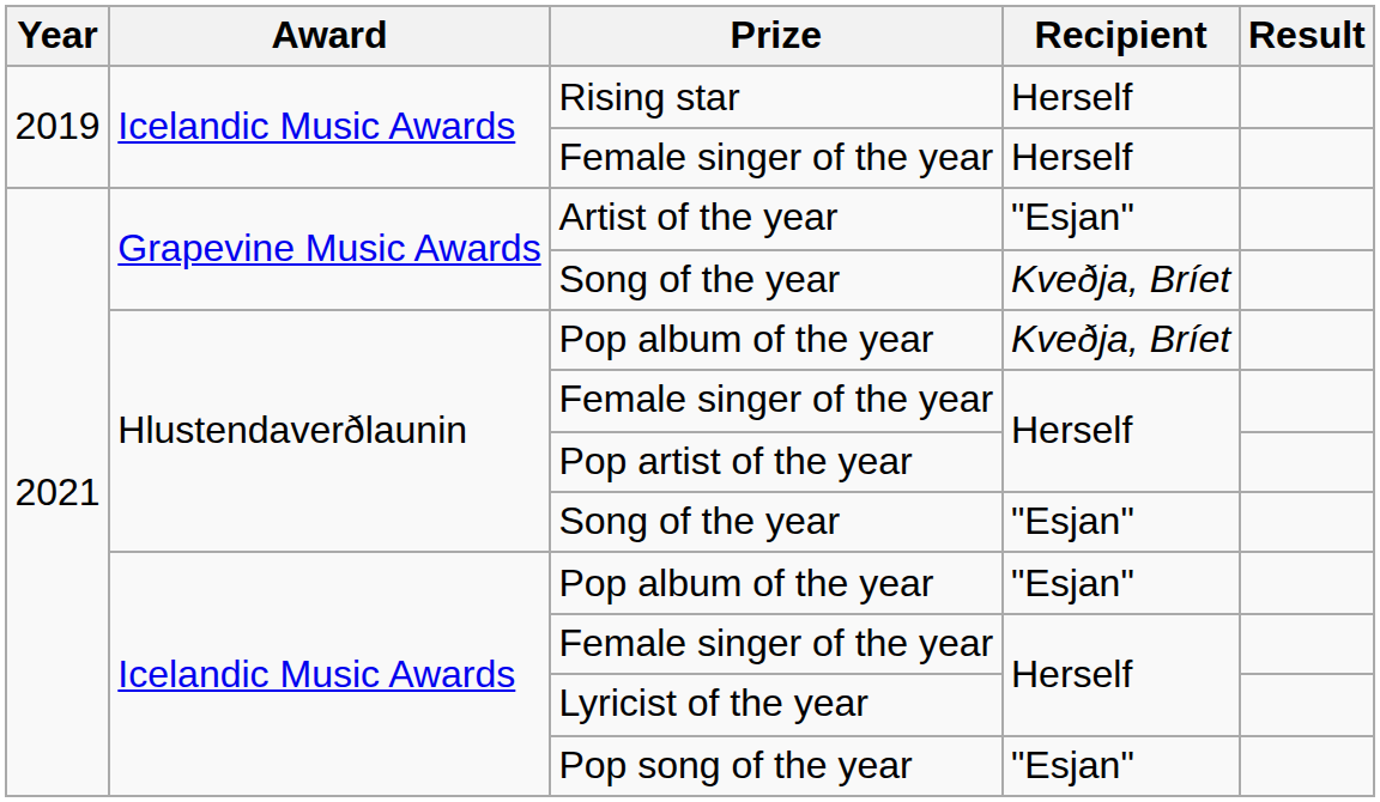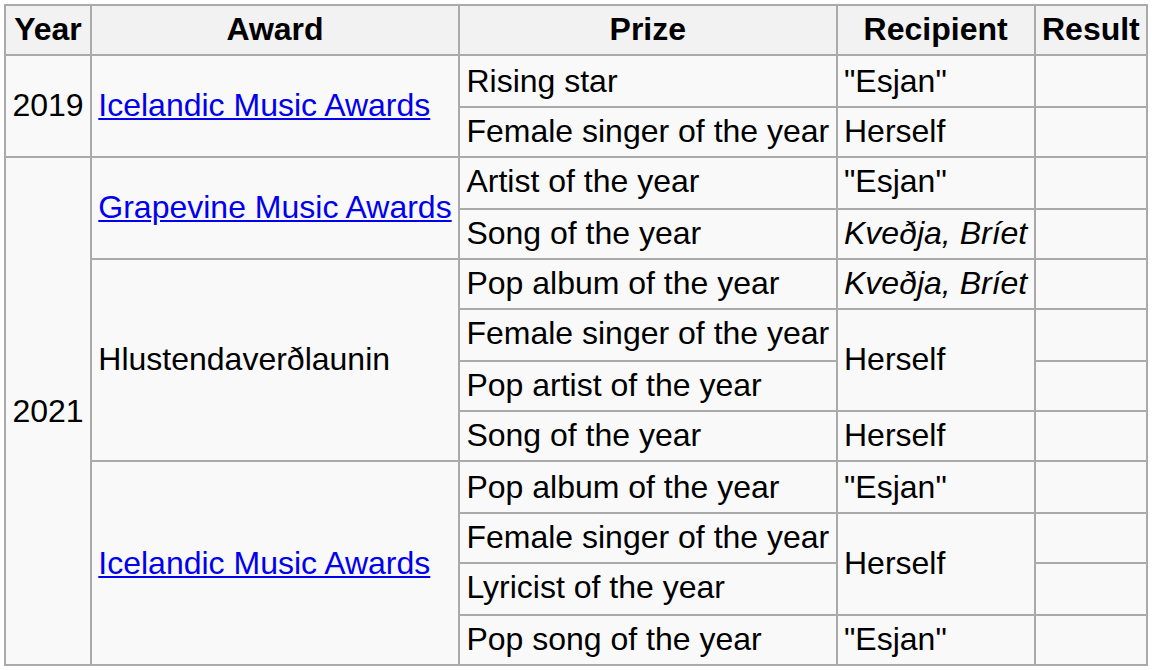Rising star | Recipient: Herself -> "Esjan"
Hlustendaverðlaunin / Song of the year | Recipient: "Esjan" -> Herself
